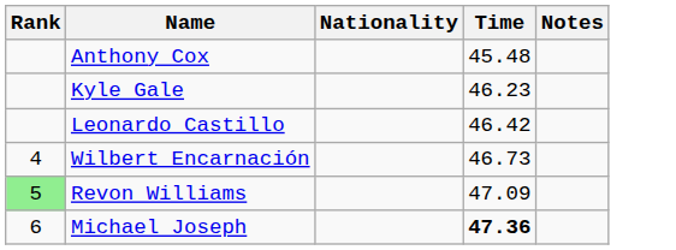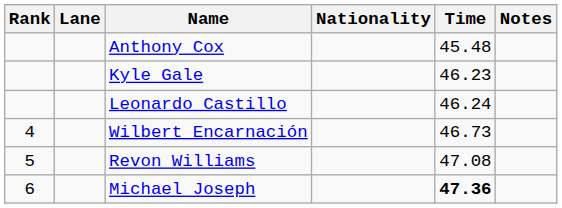+ column: Lane
Leonardo Castillo | Time: 46.42 -> 46.24
Revon Williams | Rank: lightgreen background -> no background
Revon Williams | Time: 47.09 -> 47.08
